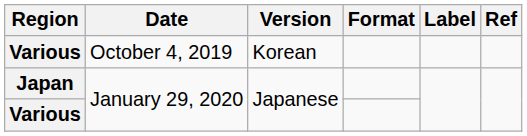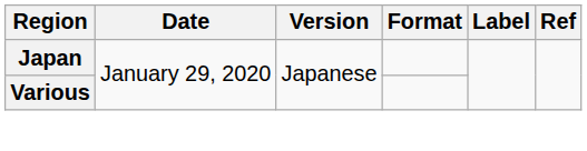- row: Various | October 4, 2019 | Korean
